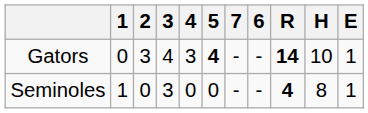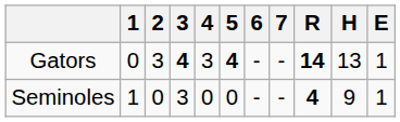columns swapped: 6 <-> 7
Gators | 3: normal -> bold
Gators | H: 10 -> 13
Seminoles | H: 8 -> 9
